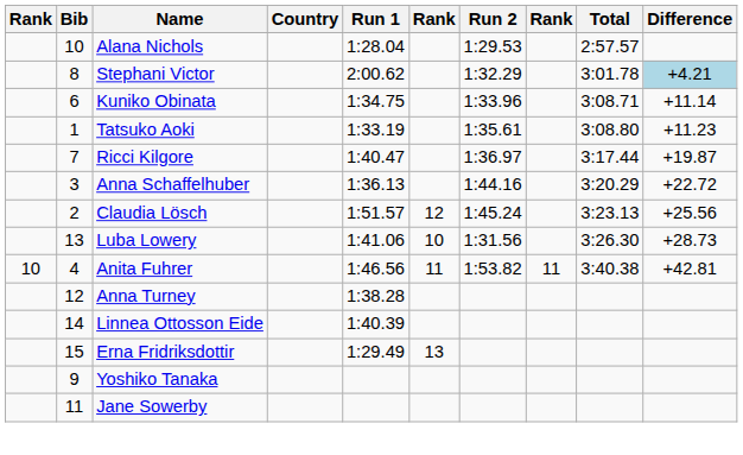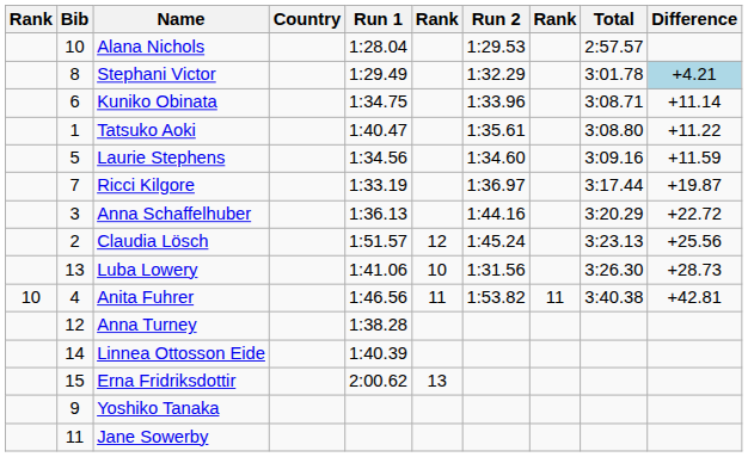Stephani Victor | Run 1: 2:00.62 -> 1:29.49
Tatsuko Aoki | Run 1: 1:33.19 -> 1:40.47
Tatsuko Aoki | Difference: +11.23 -> +11.22
+ row: 5 | Laurie Stephens | 1:34.56 | 1:34.60 | 3:09.16 | +11.59
Ricci Kilgore | Run 1: 1:40.47 -> 1:33.19
Erna Fridriksdottir | Run 1: 1:29.49 -> 2:00.62
